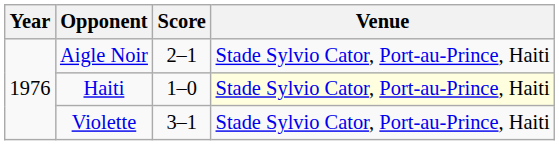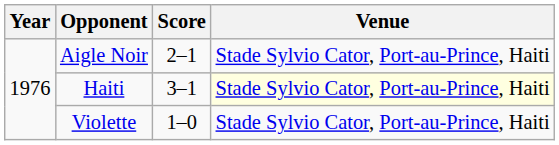Haiti | Score: 1–0 -> 3–1
Violette | Score: 3–1 -> 1–0
